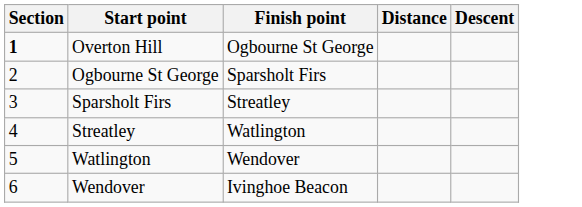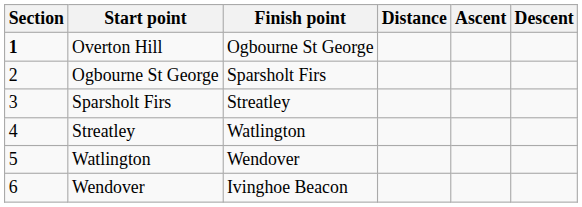+ column: Ascent
